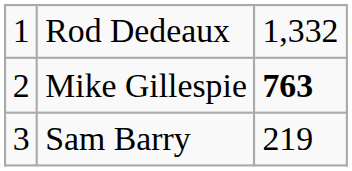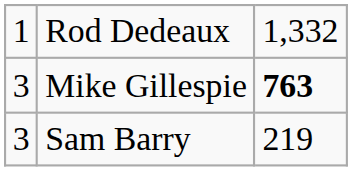Mike Gillespie | column 1: 2 -> 3
